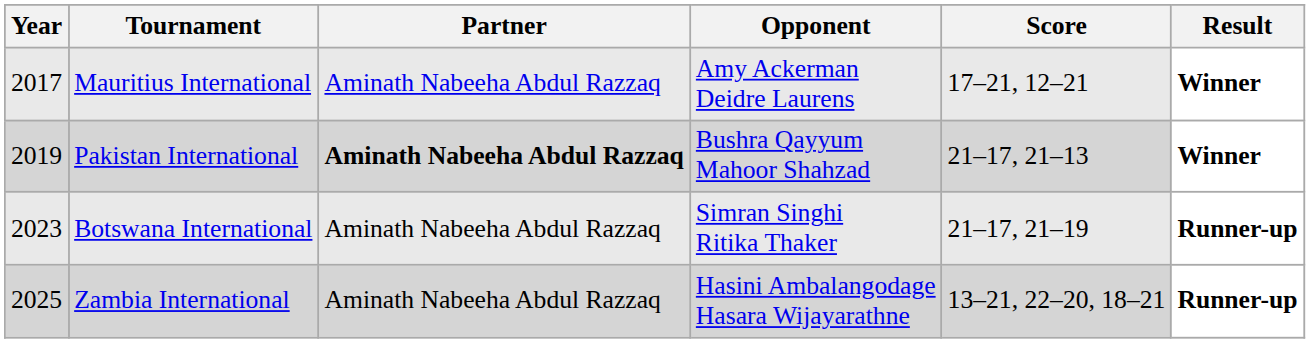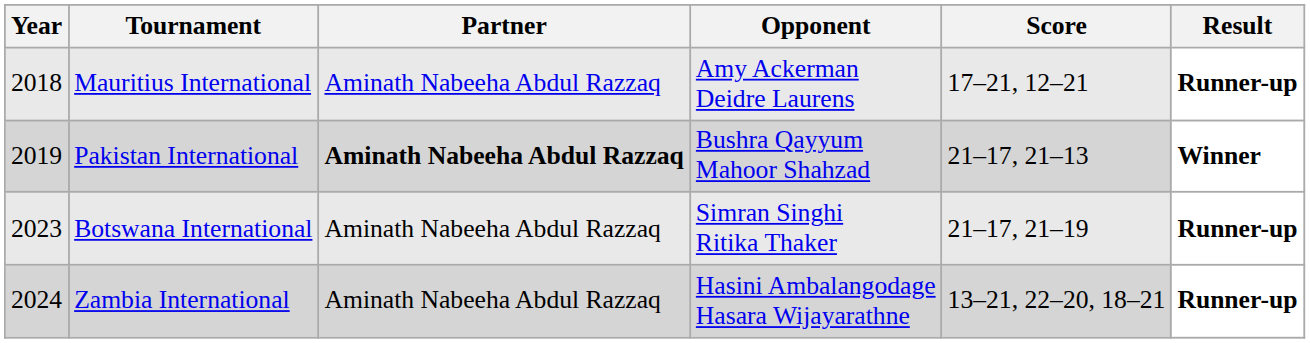Mauritius International | Year: 2017 -> 2018
Mauritius International | Result: Winner -> Runner-up
Zambia International | Year: 2025 -> 2024
